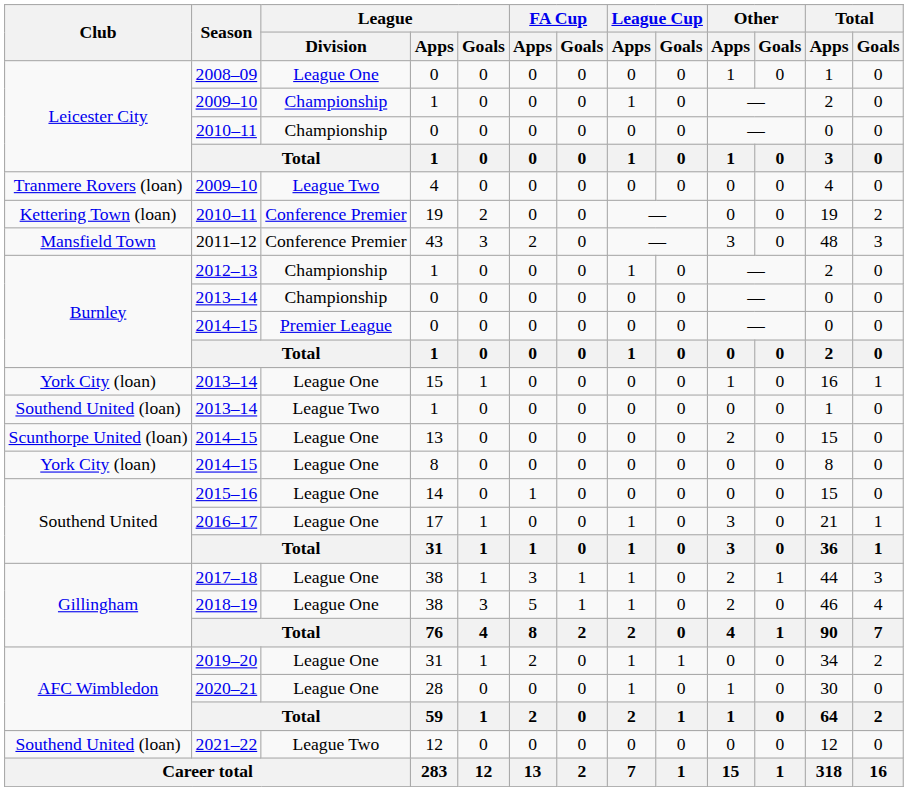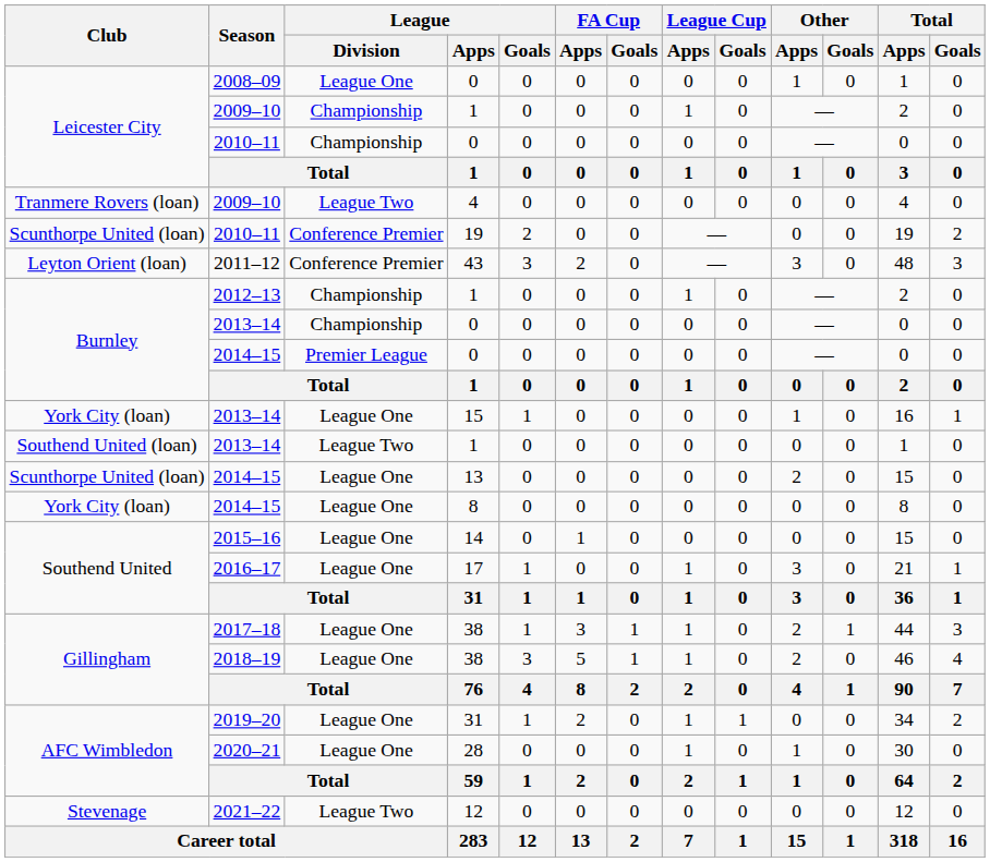2010–11 / 19 | Club: Kettering Town (loan) -> Scunthorpe United (loan)
2011–12 | Club: Mansfield Town -> Leyton Orient (loan)
2021–22 | Club: Southend United (loan) -> Stevenage
